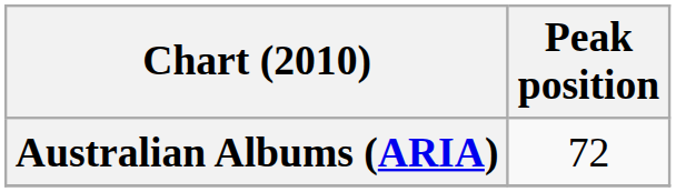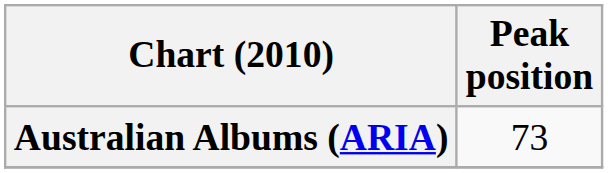Australian Albums (ARIA) | Peak position: 72 -> 73
